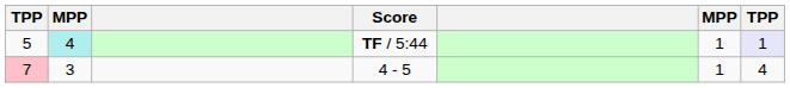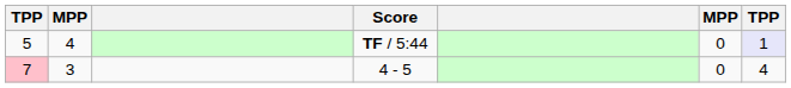TF / 5:44 | column 2: paleturquoise background -> no background
TF / 5:44 | column 6: 1 -> 0
4 - 5 | column 6: 1 -> 0
